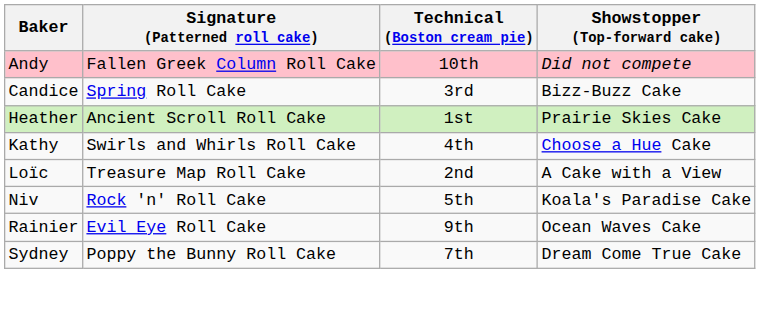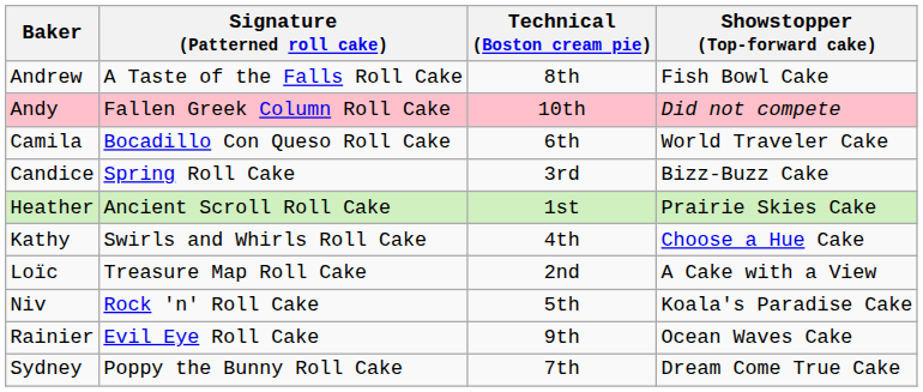+ row: Andrew | A Taste of the Falls Roll Cake | 8th | Fish Bowl Cake
+ row: Camila | Bocadillo Con Queso Roll Cake | 6th | World Traveler Cake
